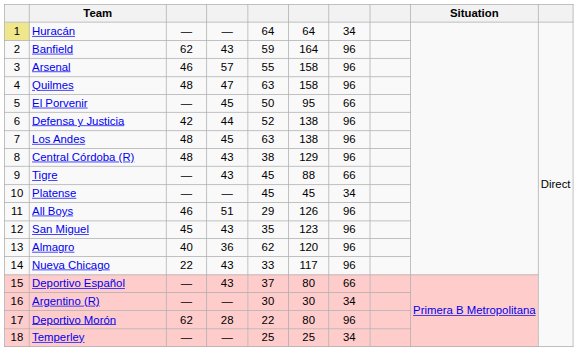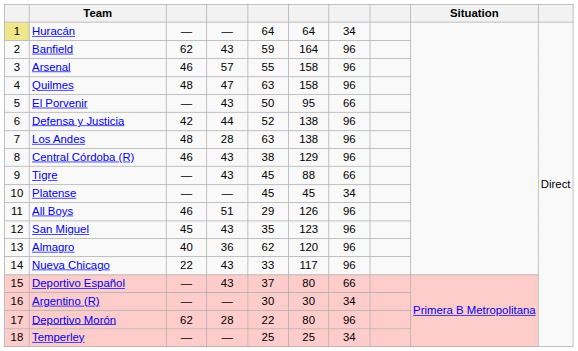El Porvenir | column 4: 45 -> 43
Los Andes | column 4: 45 -> 28
Central Córdoba (R) | column 3: 48 -> 46
